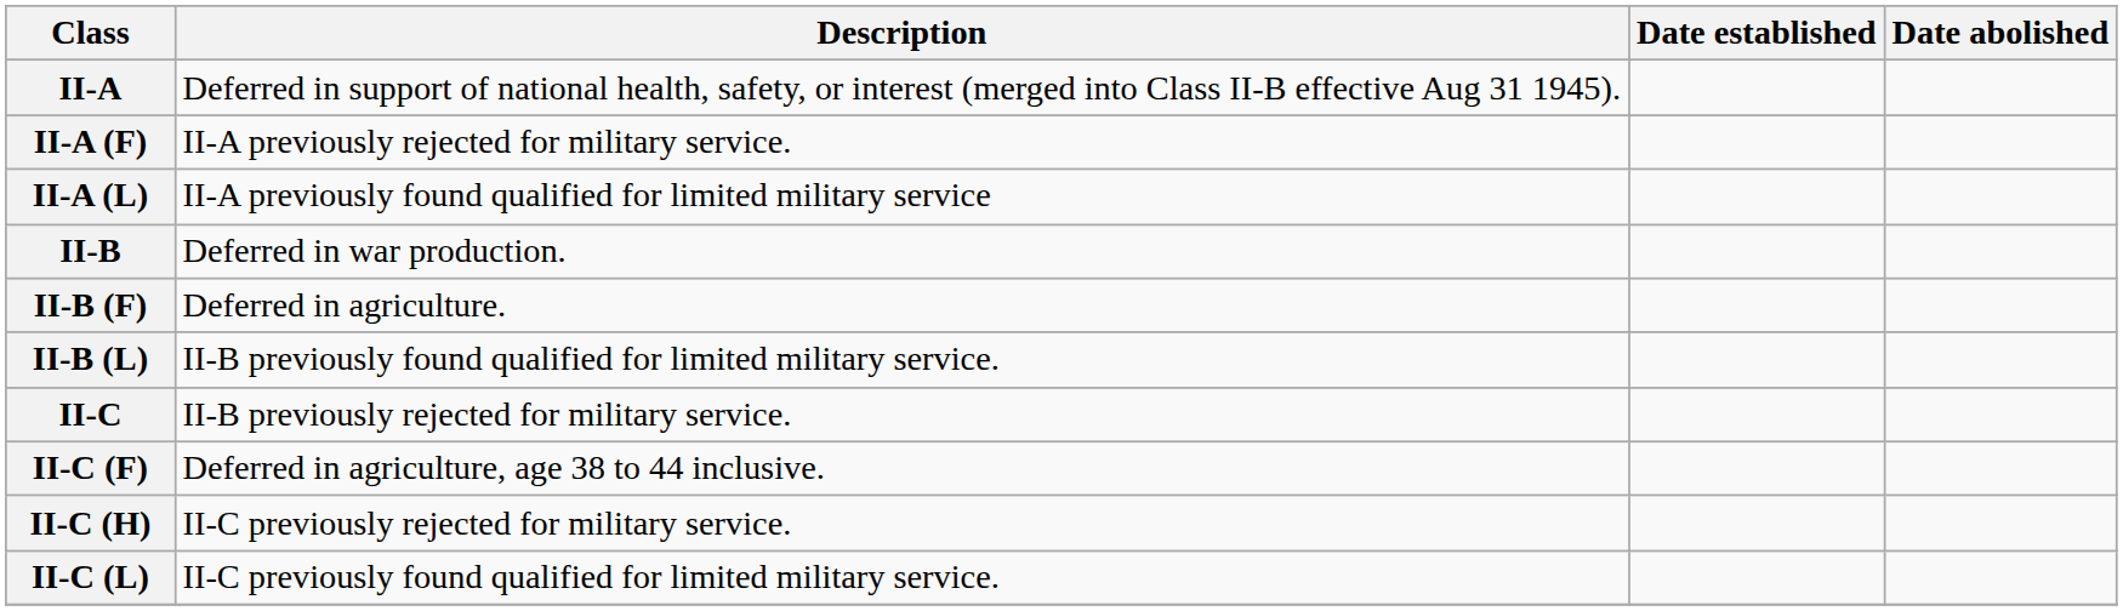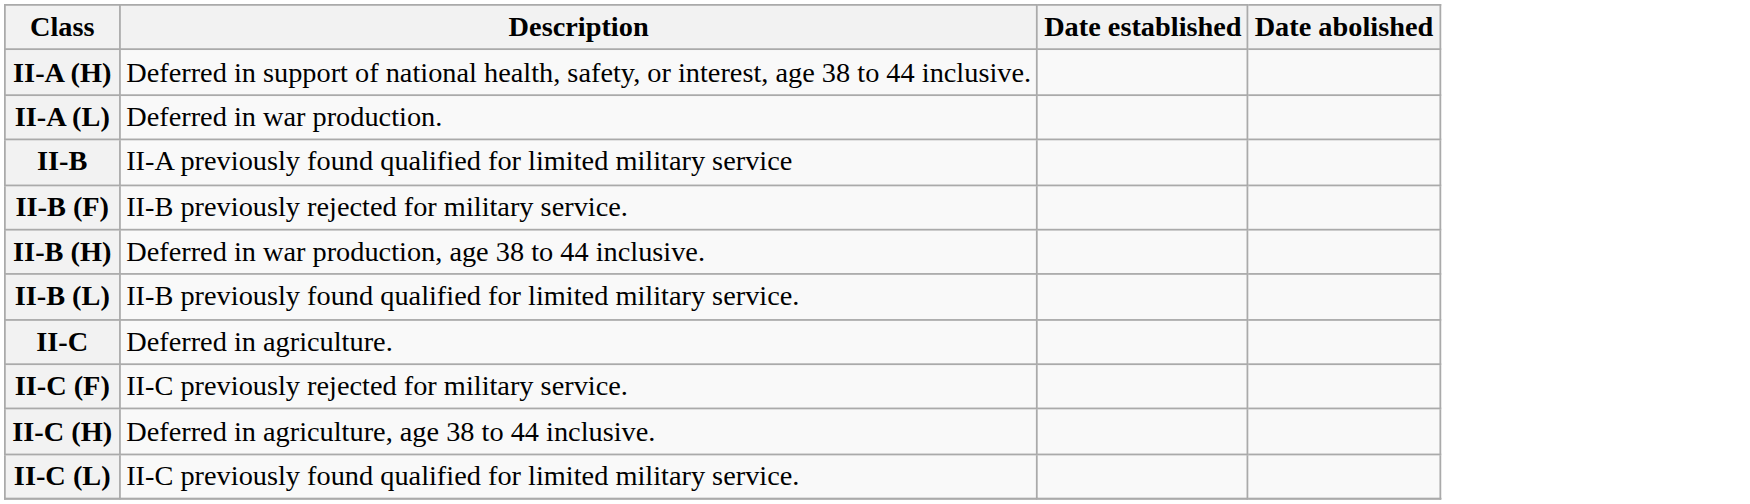- row: II-A | Deferred in support of national health, safety, or interest (merged into Class II-B effective Aug 31 1945).
- row: II-A (F) | II-A previously rejected for military service.
+ row: II-A (H) | Deferred in support of national health, safety, or interest, age 38 to 44 inclusive.
II-A (L) | Description: II-A previously found qualified for limited military service -> Deferred in war production.
II-B | Description: Deferred in war production. -> II-A previously found qualified for limited military service
II-B (F) | Description: Deferred in agriculture. -> II-B previously rejected for military service.
+ row: II-B (H) | Deferred in war production, age 38 to 44 inclusive.
II-C | Description: II-B previously rejected for military service. -> Deferred in agriculture.
II-C (F) | Description: Deferred in agriculture, age 38 to 44 inclusive. -> II-C previously rejected for military service.
II-C (H) | Description: II-C previously rejected for military service. -> Deferred in agriculture, age 38 to 44 inclusive.
